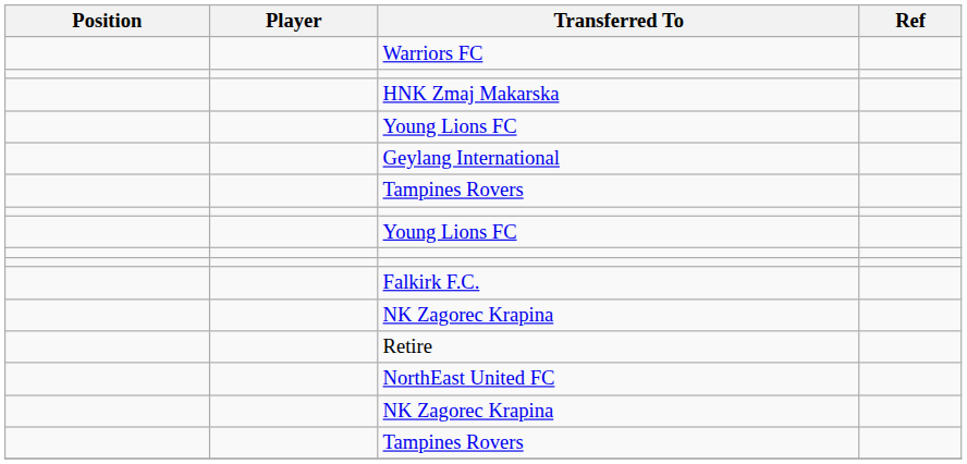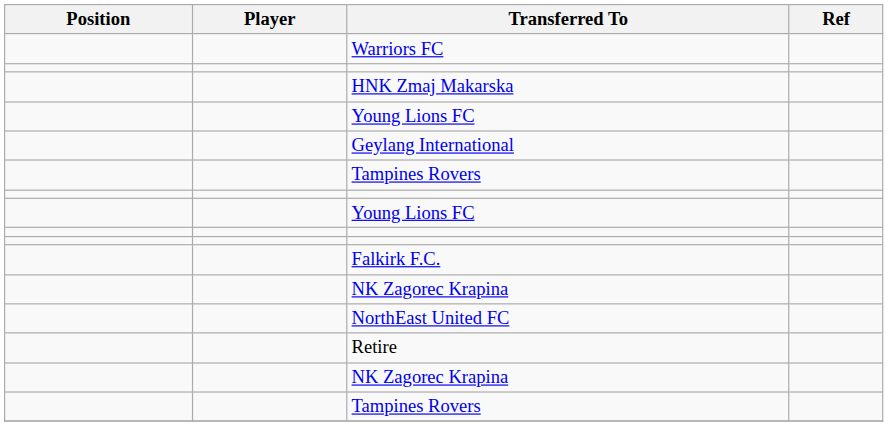rows swapped: Retire <-> NorthEast United FC
